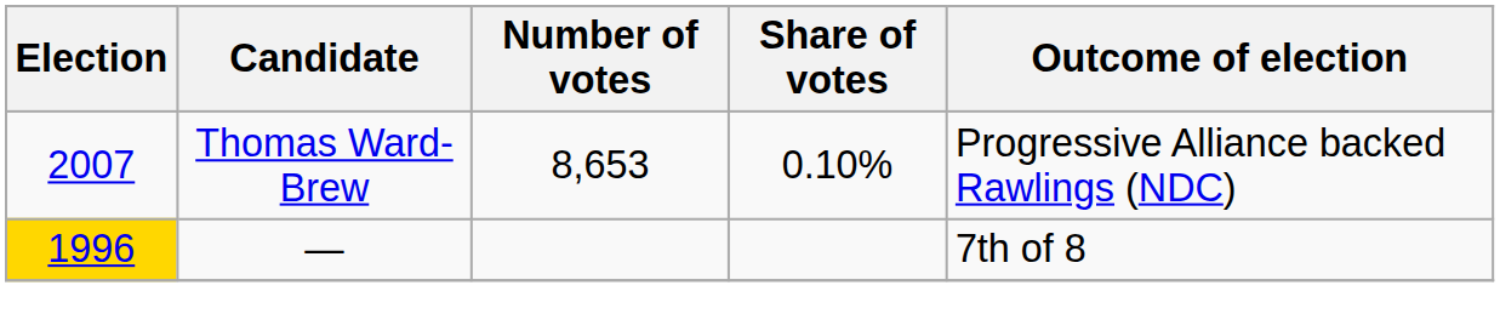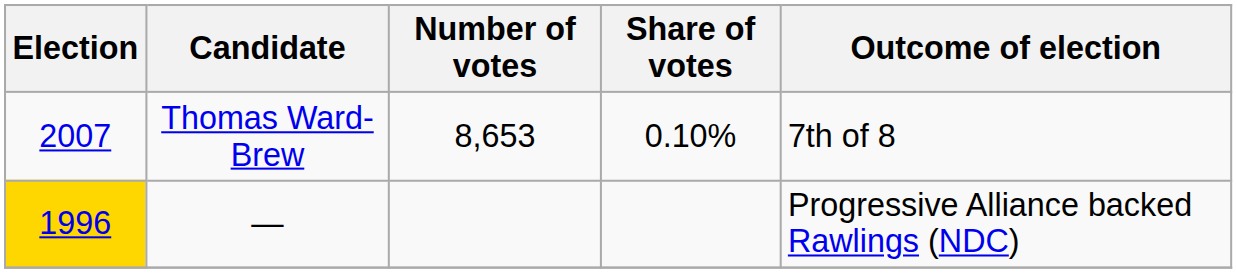Thomas Ward-Brew | Outcome of election: Progressive Alliance backed Rawlings (NDC) -> 7th of 8
— | Outcome of election: 7th of 8 -> Progressive Alliance backed Rawlings (NDC)
